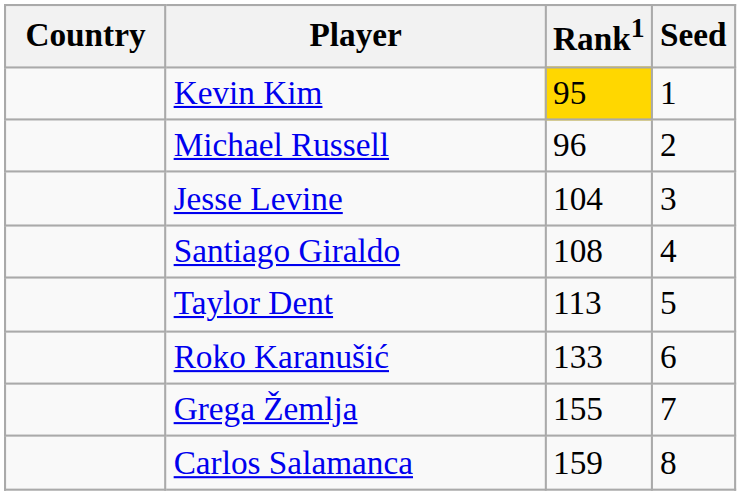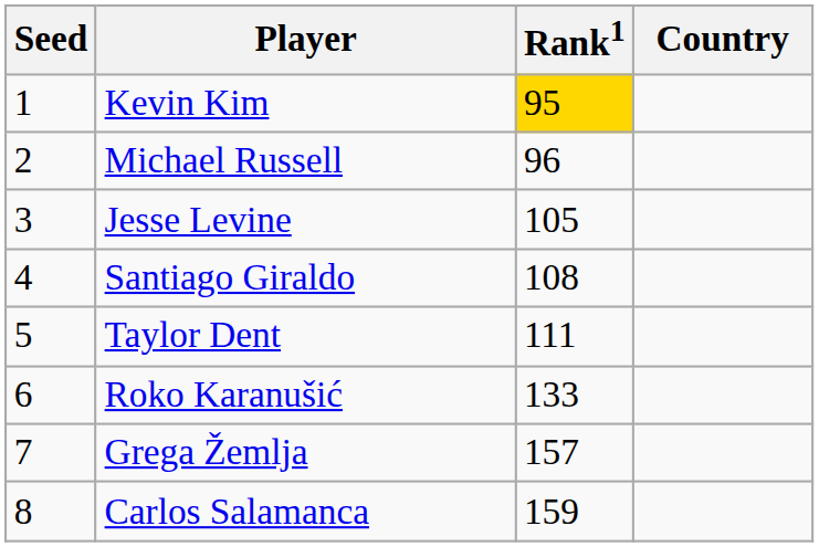columns swapped: Country <-> Seed
Jesse Levine | Rank1: 104 -> 105
Taylor Dent | Rank1: 113 -> 111
Grega Žemlja | Rank1: 155 -> 157
